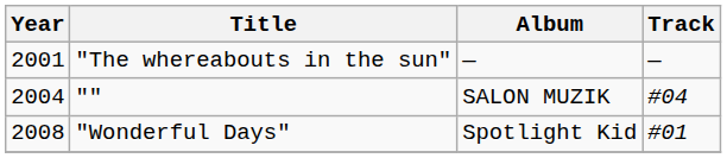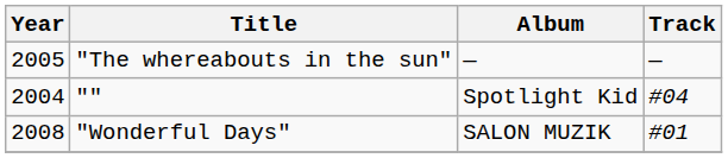"The whereabouts in the sun" | Year: 2001 -> 2005
"" | Album: SALON MUZIK -> Spotlight Kid
"Wonderful Days" | Album: Spotlight Kid -> SALON MUZIK
